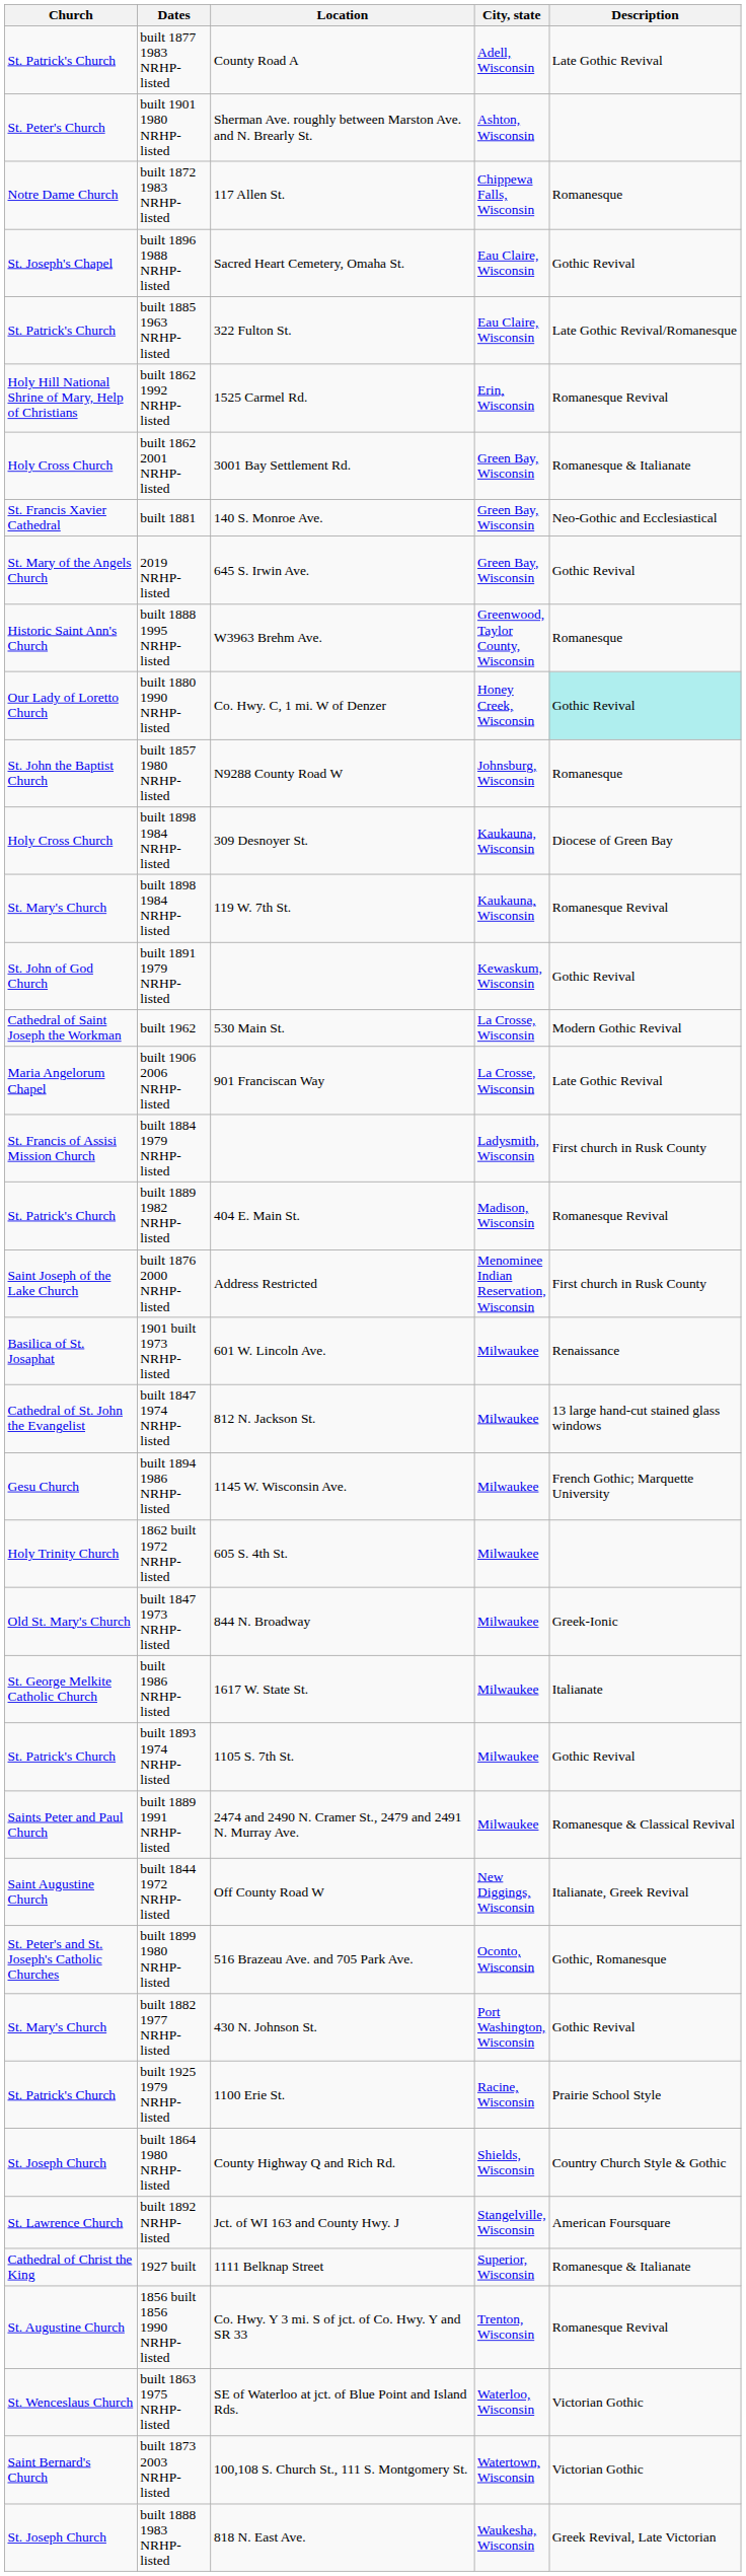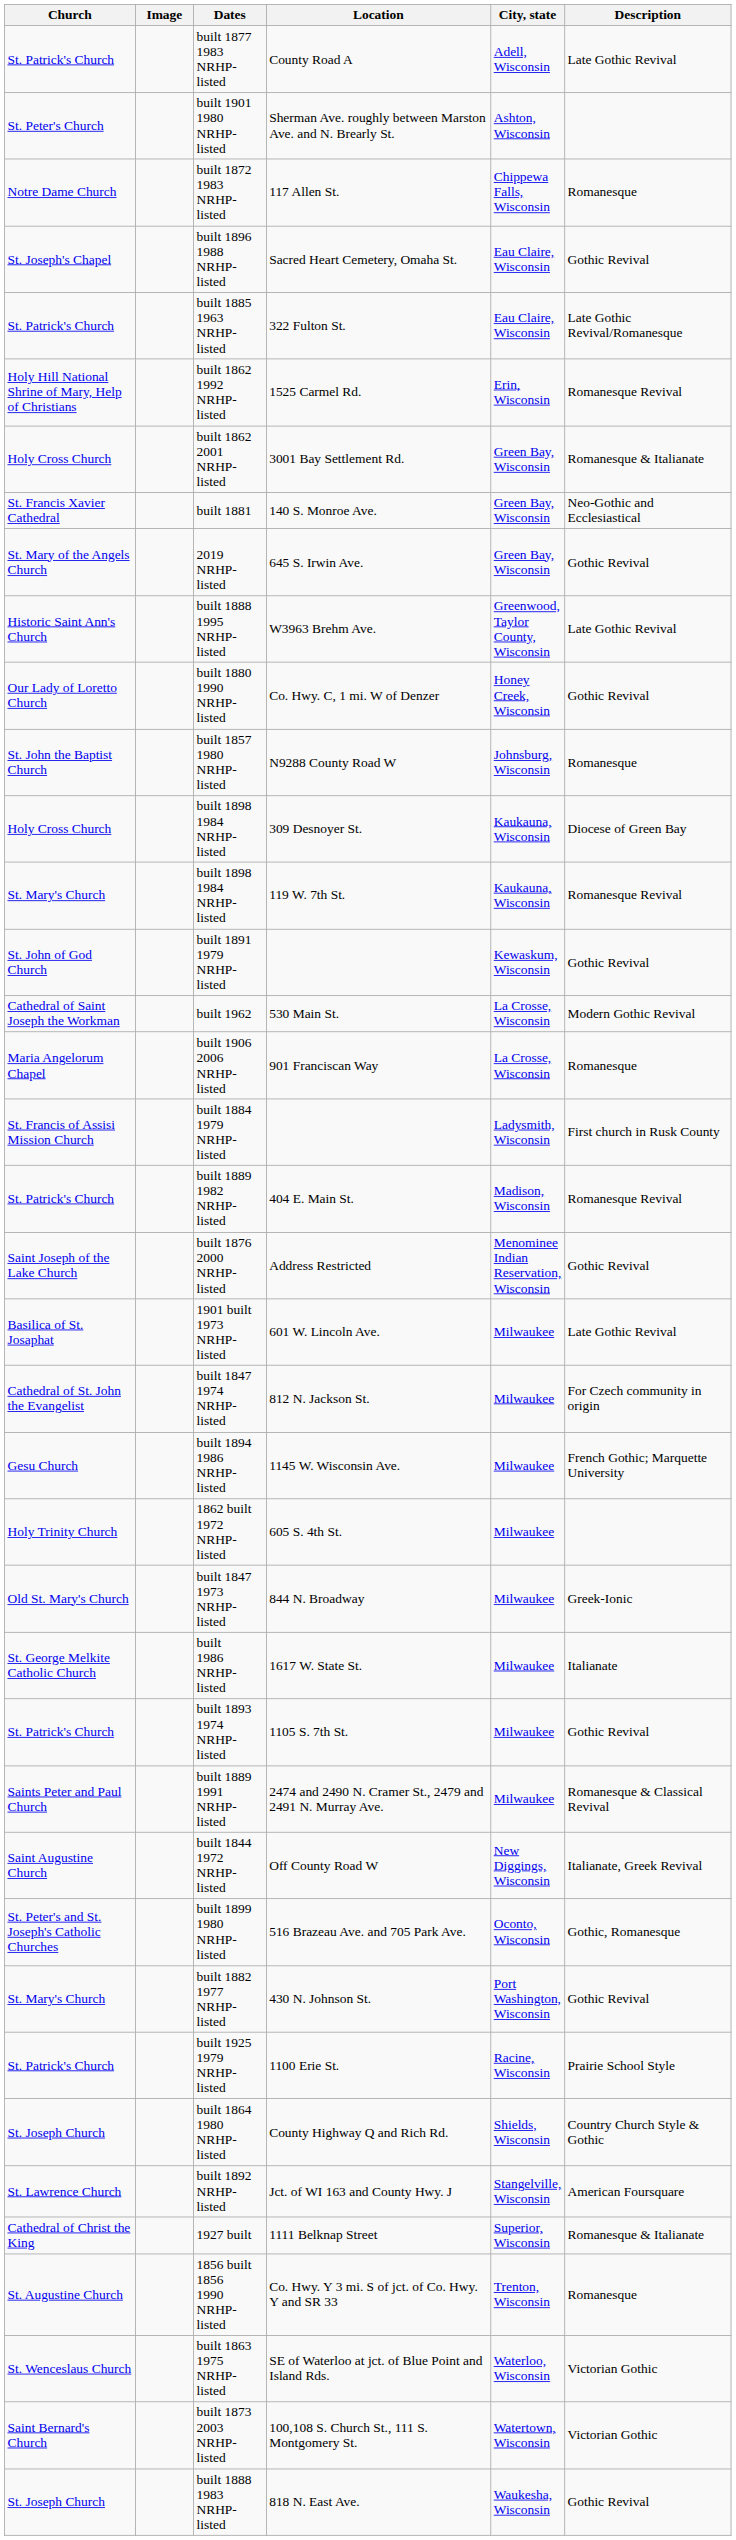+ column: Image
built 1888 1995 NRHP-listed | Description: Romanesque -> Late Gothic Revival
built 1880 1990 NRHP-listed | Description: paleturquoise background -> no background
built 1906 2006 NRHP-listed | Description: Late Gothic Revival -> Romanesque
built 1876 2000 NRHP-listed | Description: First church in Rusk County -> Gothic Revival
1901 built 1973 NRHP-listed | Description: Renaissance -> Late Gothic Revival
built 1847 1974 NRHP-listed | Description: 13 large hand-cut stained glass windows -> For Czech community in origin
1856 built 1856 1990 NRHP-listed | Description: Romanesque Revival -> Romanesque
built 1888 1983 NRHP-listed | Description: Greek Revival, Late Victorian -> Gothic Revival
